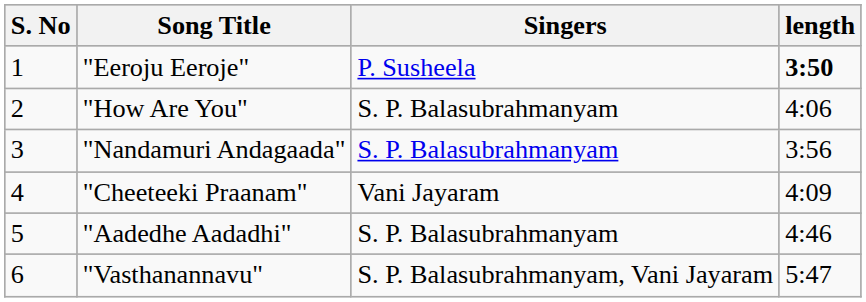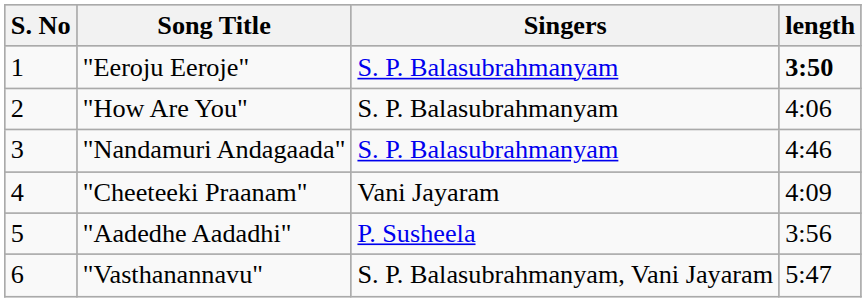"Eeroju Eeroje" | Singers: P. Susheela -> S. P. Balasubrahmanyam
"Nandamuri Andagaada" | length: 3:56 -> 4:46
"Aadedhe Aadadhi" | Singers: S. P. Balasubrahmanyam -> P. Susheela
"Aadedhe Aadadhi" | length: 4:46 -> 3:56
